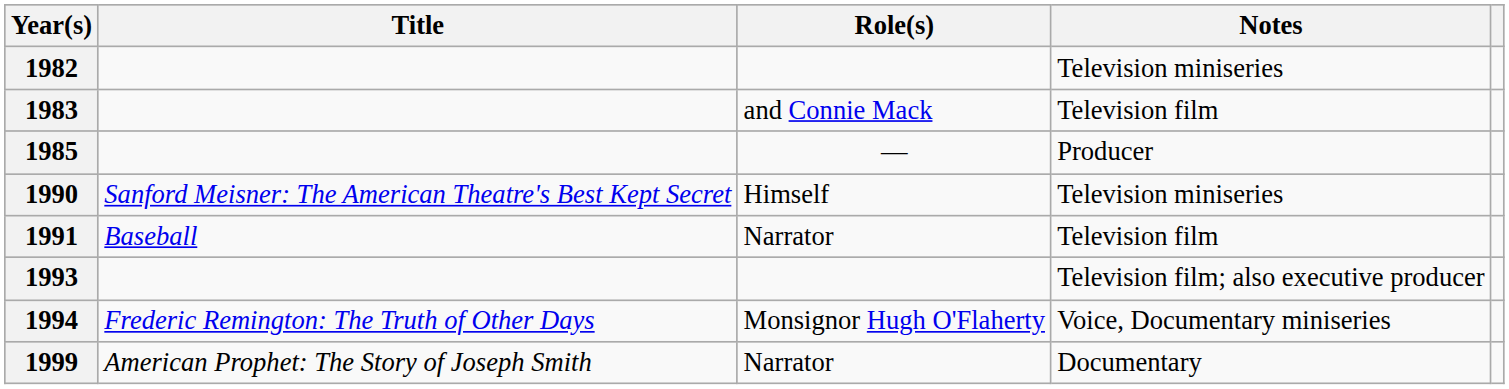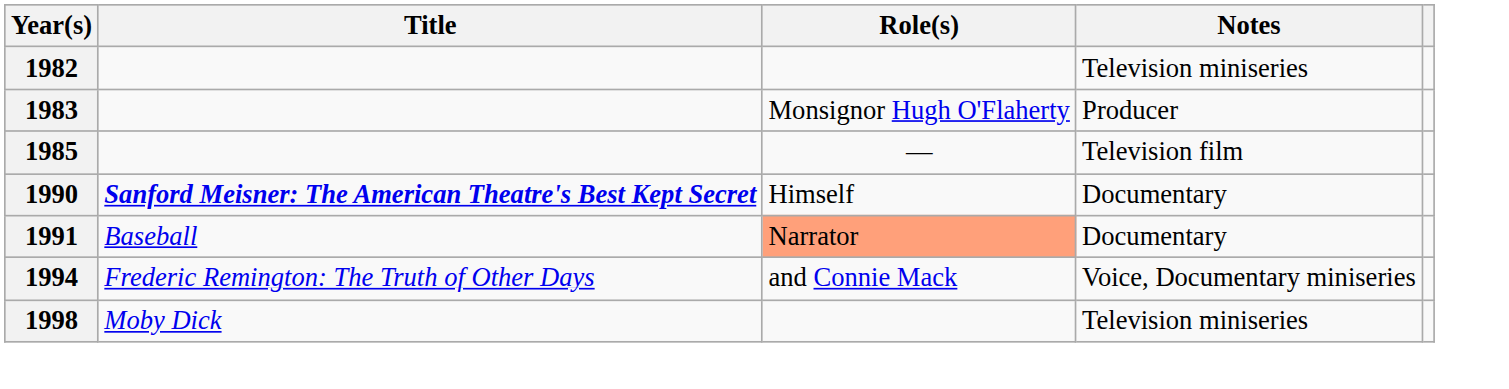1983 | Role(s): and Connie Mack -> Monsignor Hugh O'Flaherty
1983 | Notes: Television film -> Producer
1985 | Notes: Producer -> Television film
1990 | Title: normal -> bold
1990 | Notes: Television miniseries -> Documentary
1991 | Role(s): no background -> lightsalmon background
1991 | Notes: Television film -> Documentary
- row: 1993 | Television film; also executive producer
1994 | Role(s): Monsignor Hugh O'Flaherty -> and Connie Mack
+ row: 1998 | Moby Dick | Television miniseries
- row: 1999 | American Prophet: The Story of Joseph Smith | Narrator | Documentary
